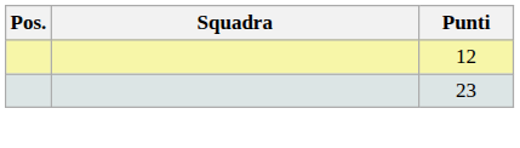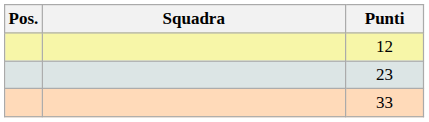+ row: 33
